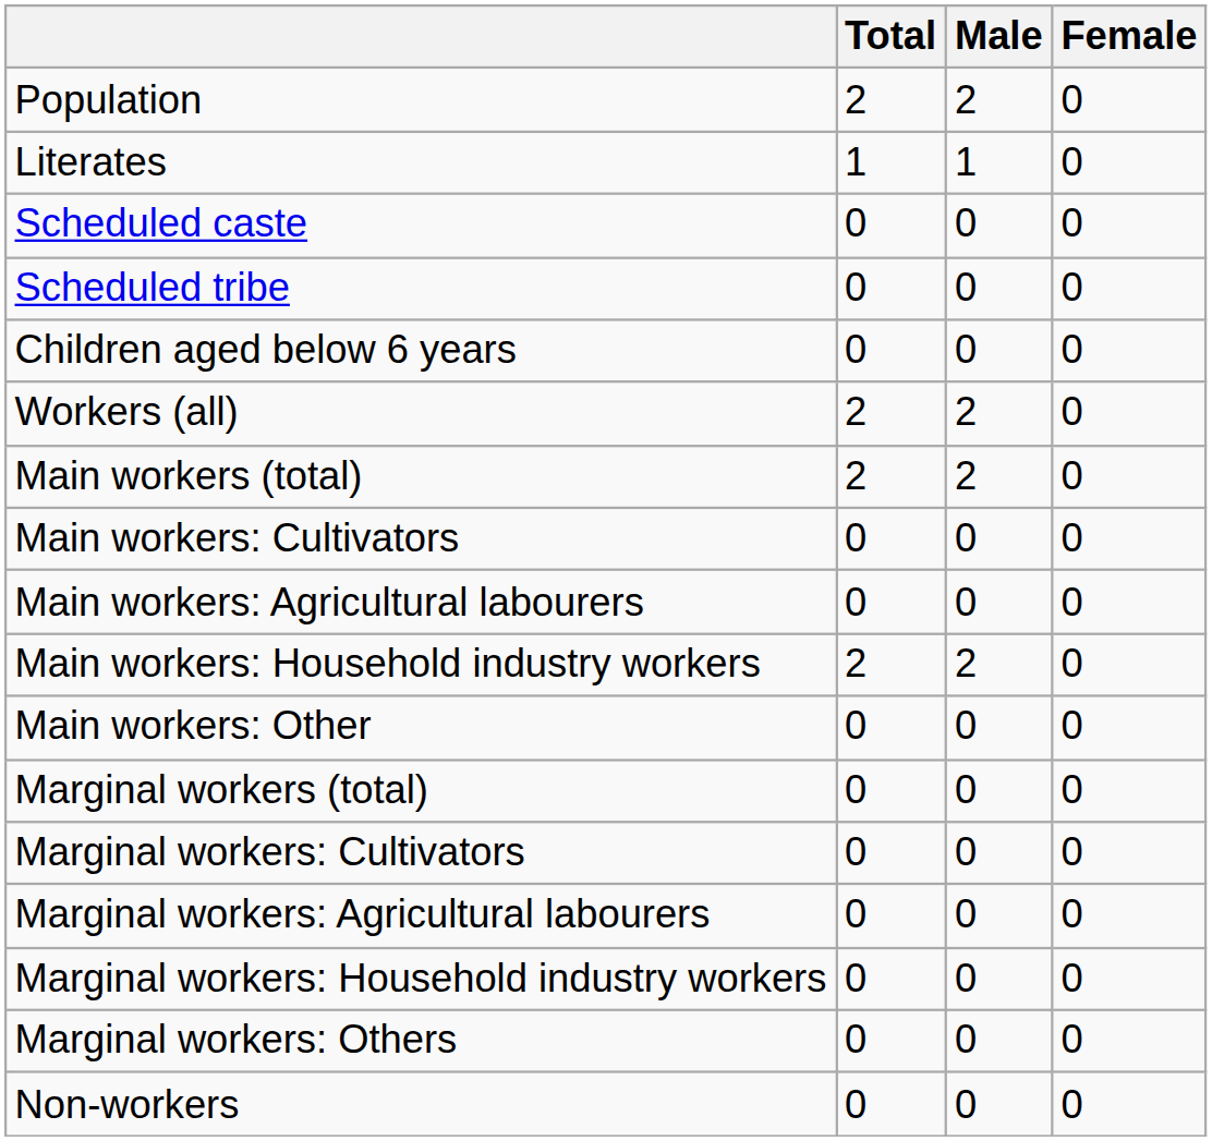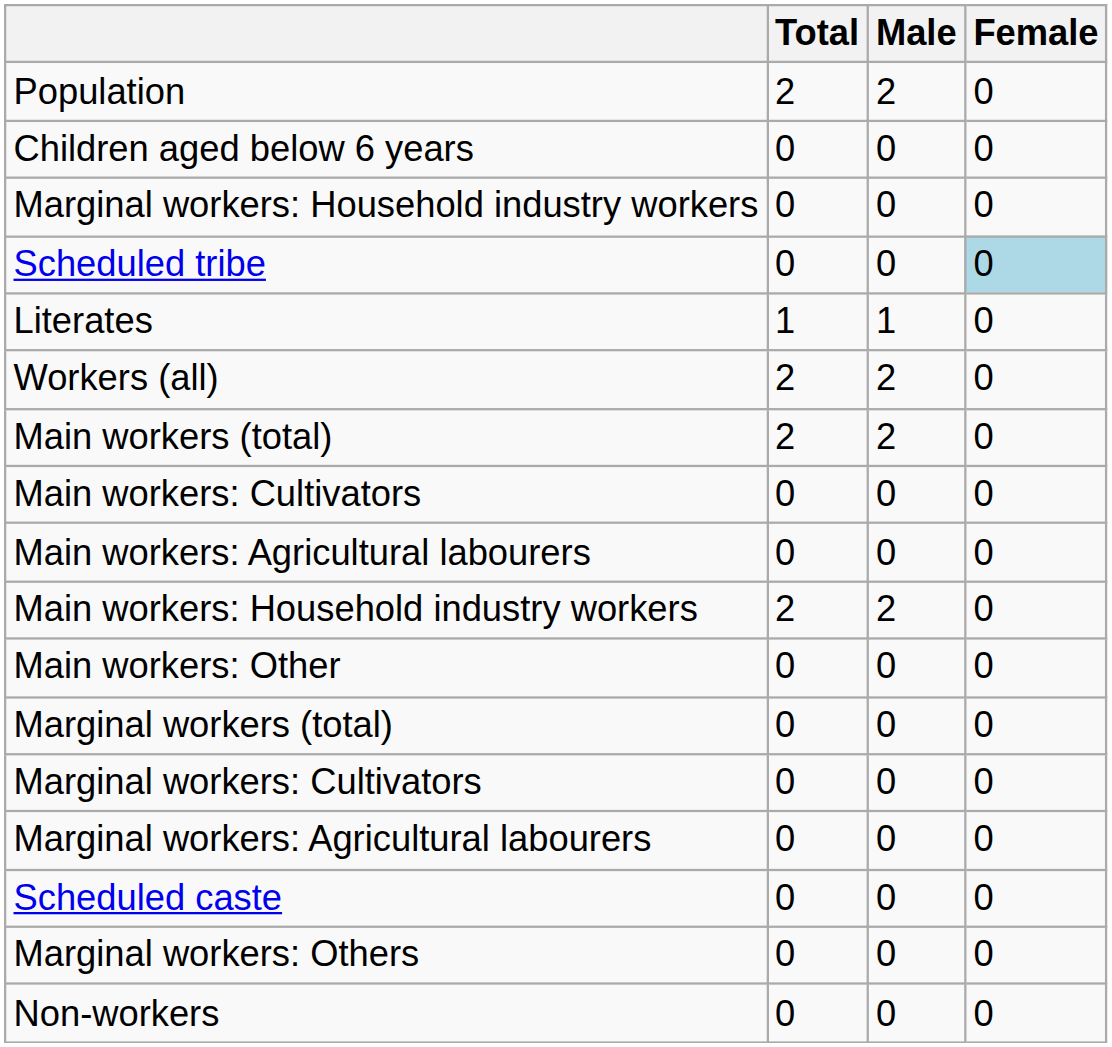rows swapped: Children aged below 6 years <-> Literates
rows swapped: Scheduled caste <-> Marginal workers: Household industry workers
Scheduled tribe | Female: no background -> lightblue background
